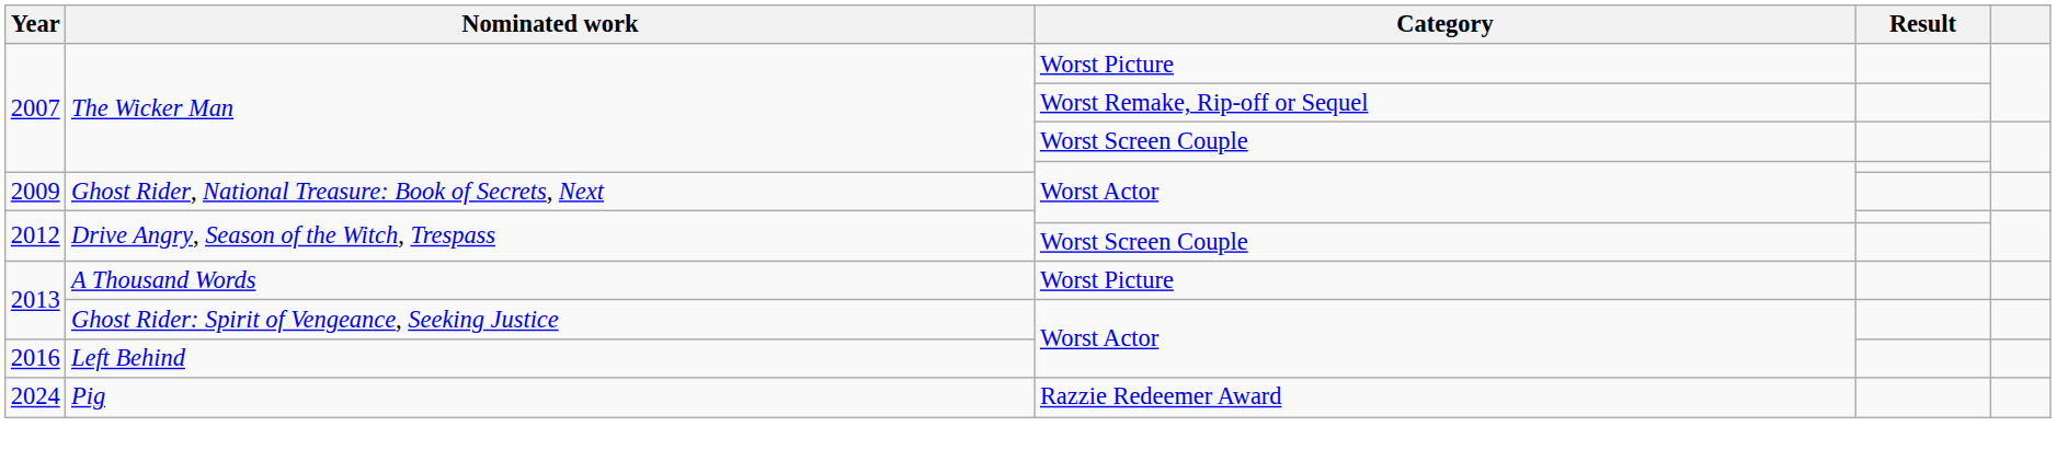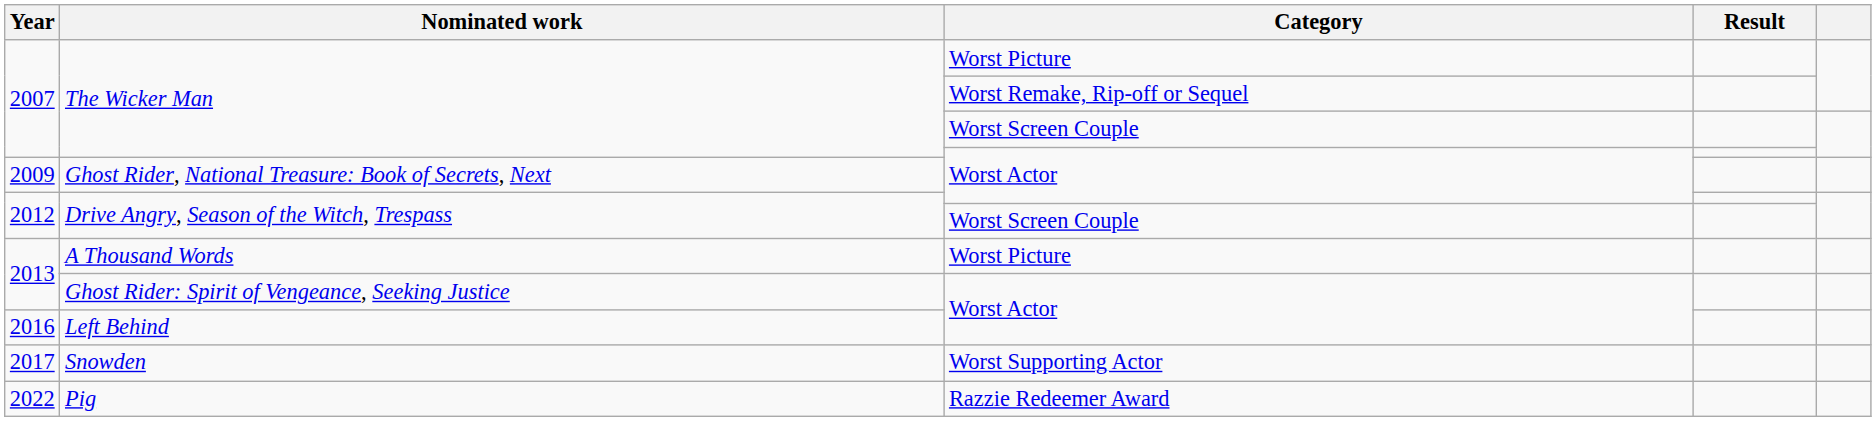+ row: 2017 | Snowden | Worst Supporting Actor
Pig | Year: 2024 -> 2022
